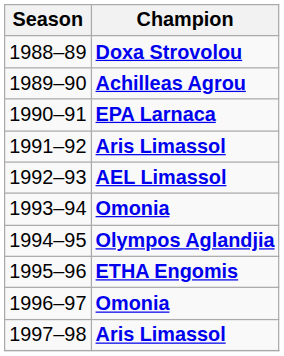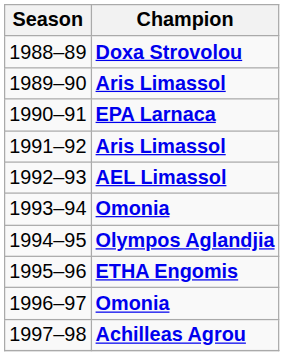1989–90 | Champion: Achilleas Agrou -> Aris Limassol
1997–98 | Champion: Aris Limassol -> Achilleas Agrou
